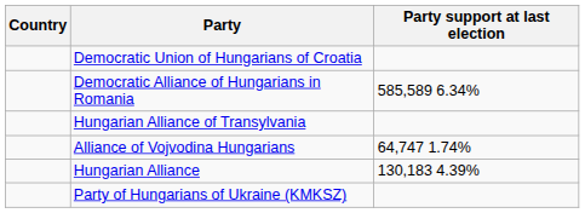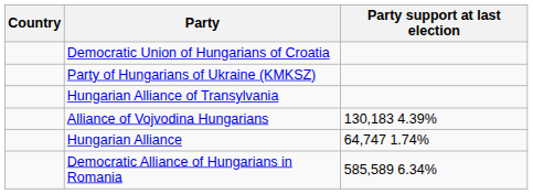rows swapped: Democratic Alliance of Hungarians in Romania <-> Party of Hungarians of Ukraine (KMKSZ)
Alliance of Vojvodina Hungarians | Party support at last election: 64,747 1.74% -> 130,183 4.39%
Hungarian Alliance | Party support at last election: 130,183 4.39% -> 64,747 1.74%
